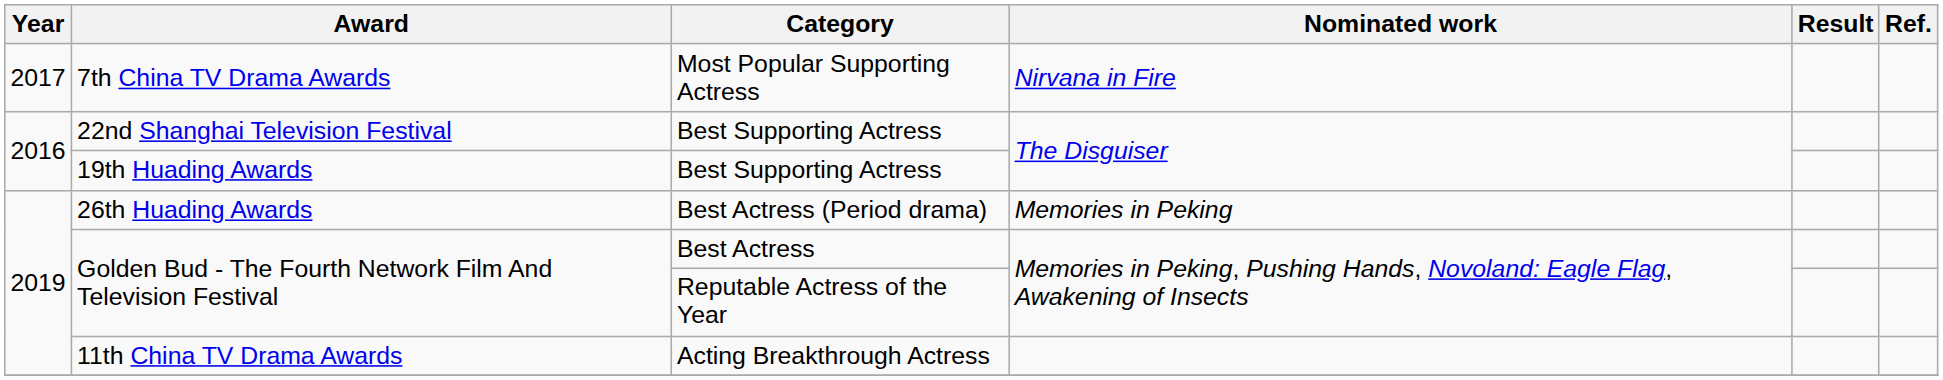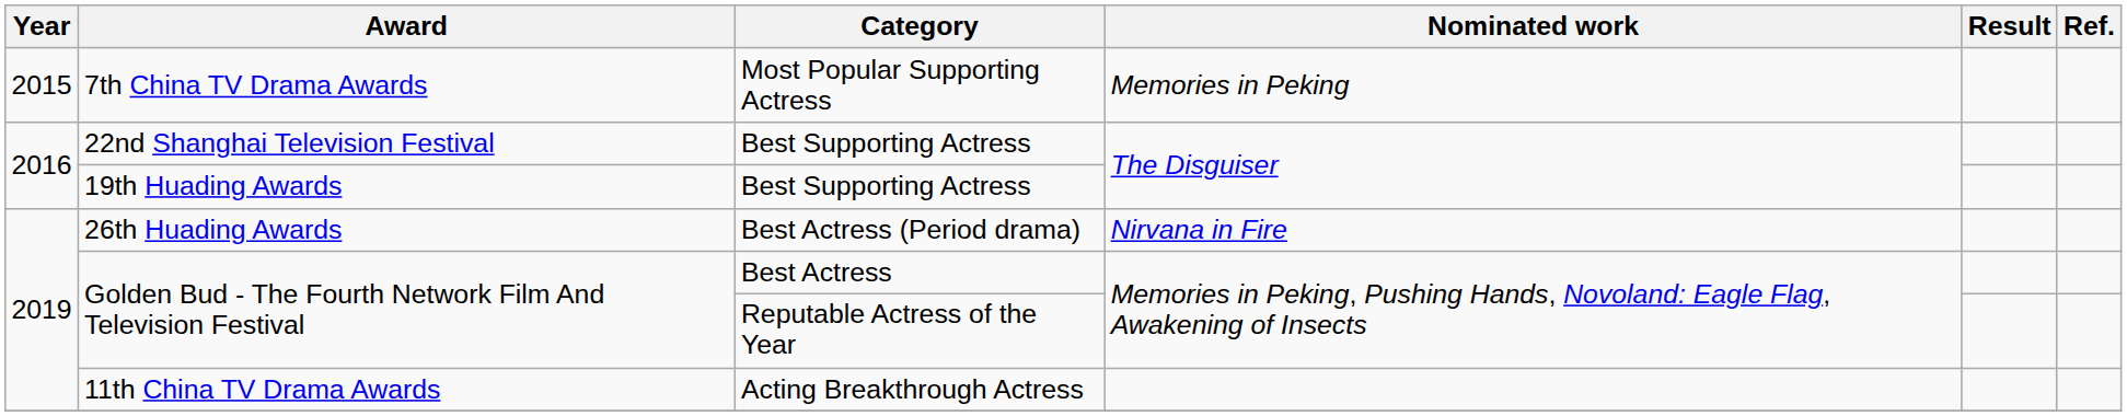7th China TV Drama Awards | Year: 2017 -> 2015
7th China TV Drama Awards | Nominated work: Nirvana in Fire -> Memories in Peking
26th Huading Awards | Nominated work: Memories in Peking -> Nirvana in Fire
